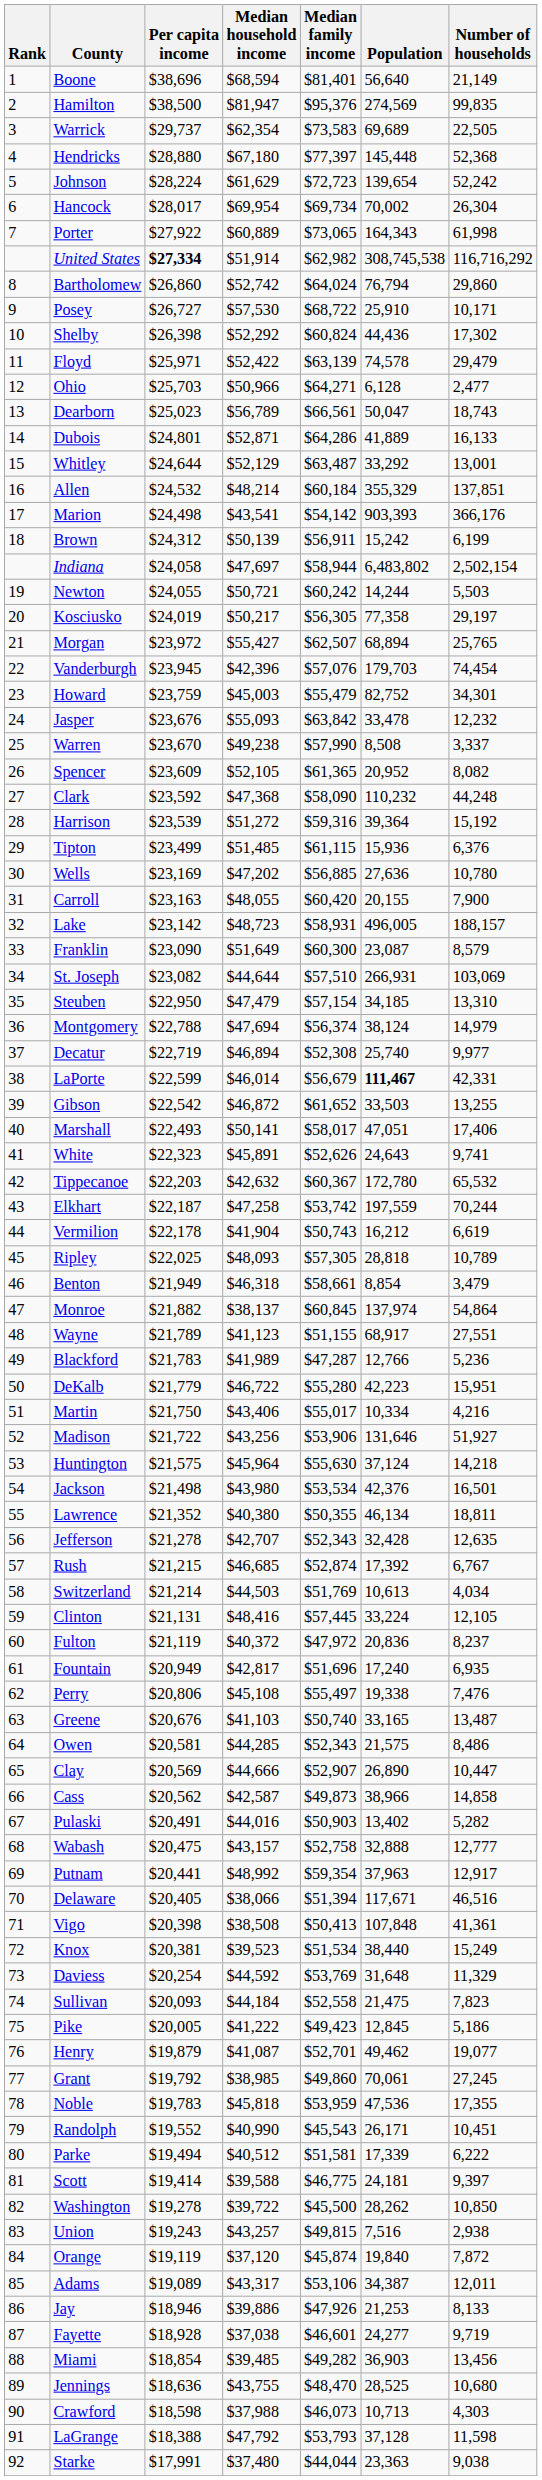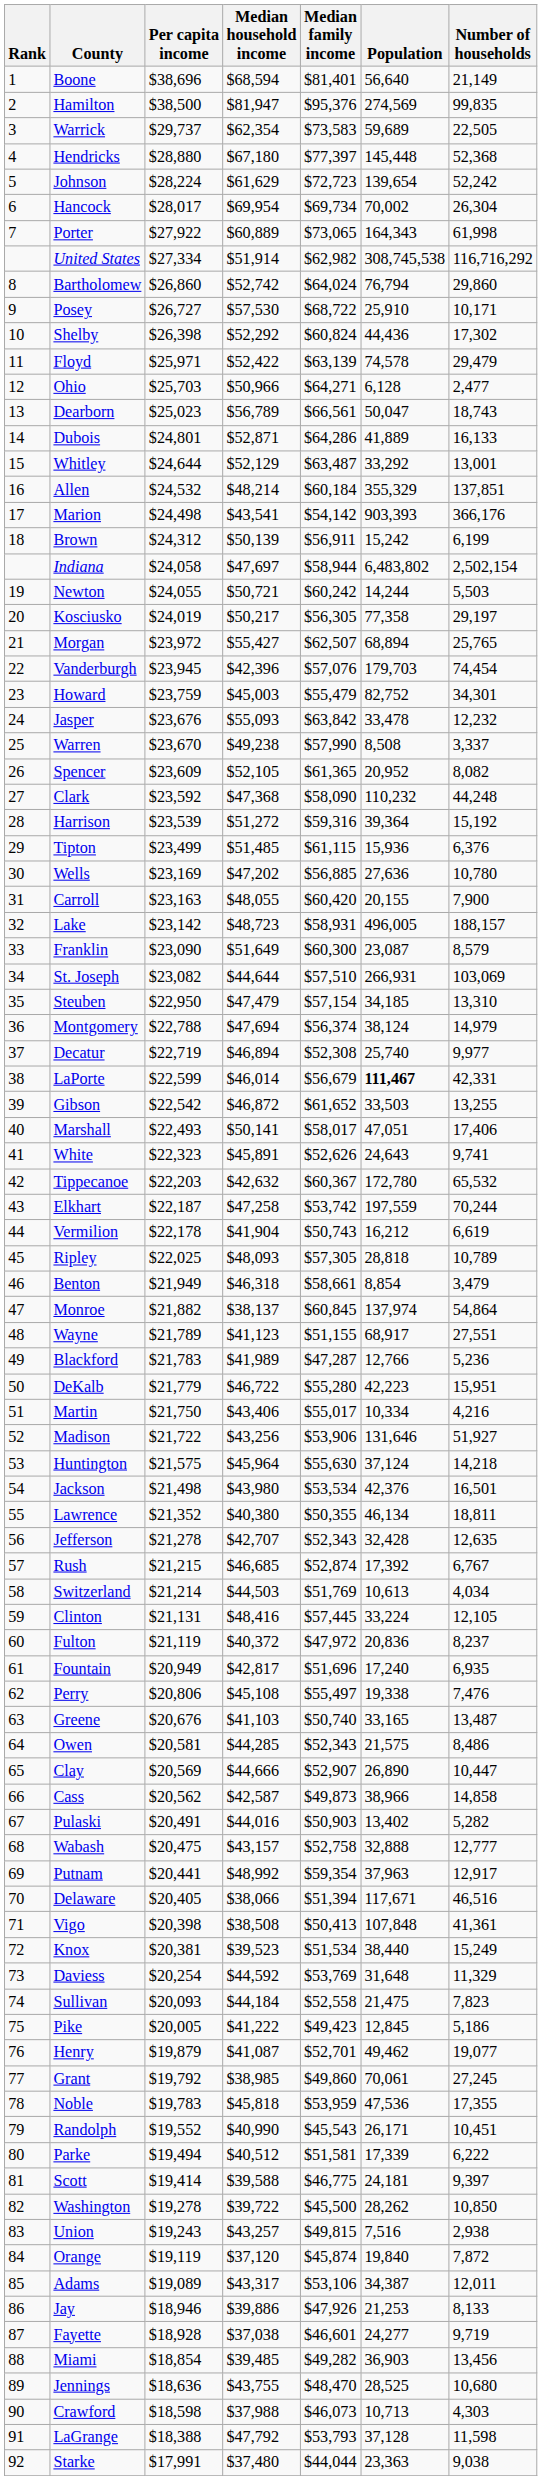Warrick | Population: 69,689 -> 59,689
United States | Per capita income: bold -> normal
